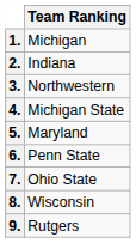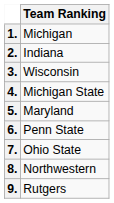3. | Team Ranking: Northwestern -> Wisconsin
8. | Team Ranking: Wisconsin -> Northwestern
